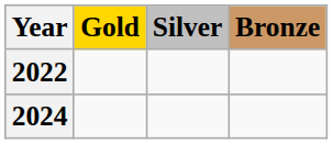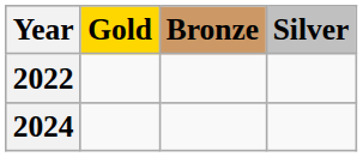columns swapped: Silver <-> Bronze
